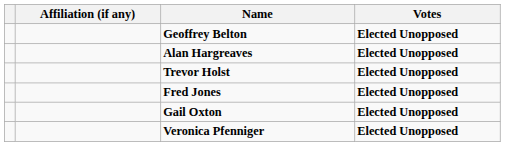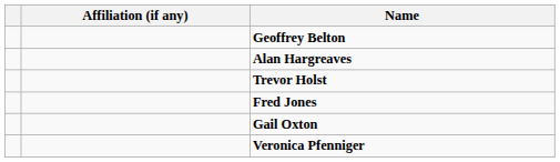- column: Votes | Elected Unopposed | Elected Unopposed | Elected Unopposed | Elected Unopposed | Elected Unopposed | Elected Unopposed
